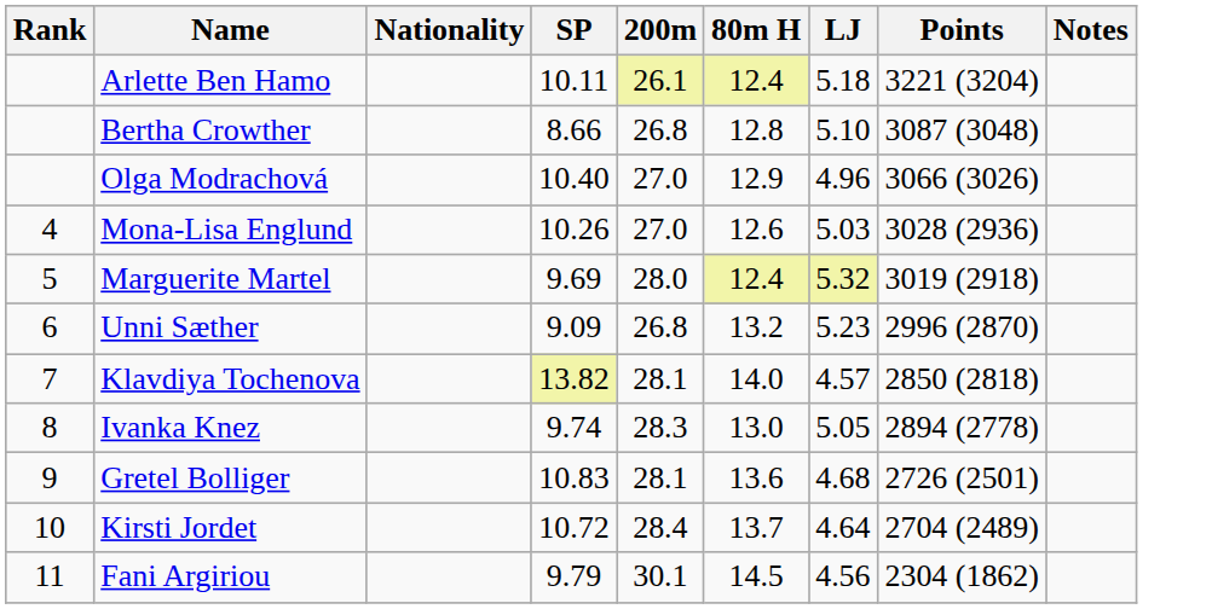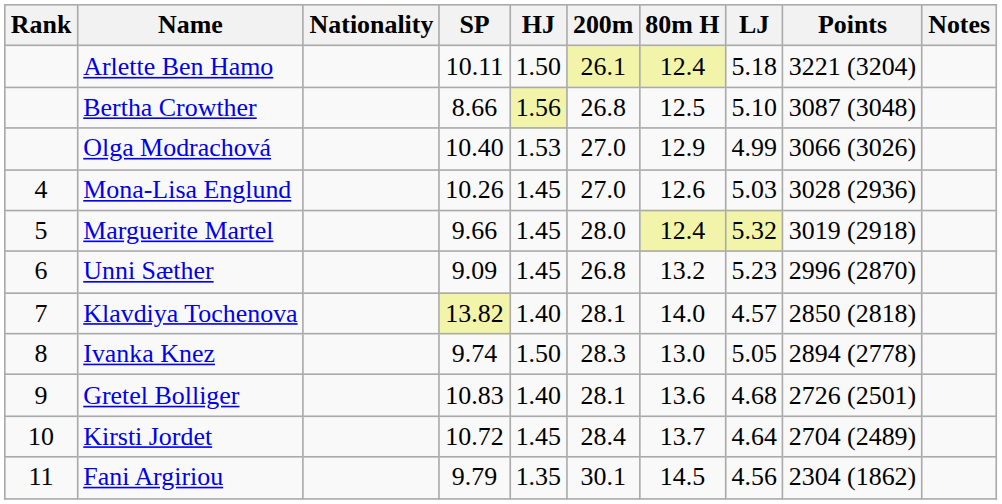+ column: HJ | 1.50 | 1.56 | 1.53 | 1.45 | 1.45 | 1.45 | 1.40 | 1.50 | 1.40 | 1.45 | 1.35
Bertha Crowther | 80m H: 12.8 -> 12.5
Olga Modrachová | LJ: 4.96 -> 4.99
Marguerite Martel | SP: 9.69 -> 9.66
